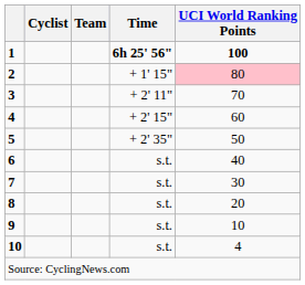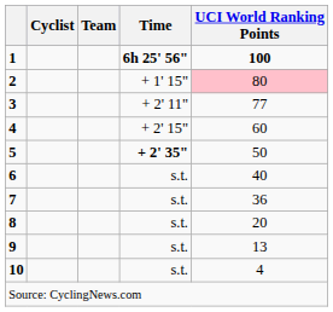3 | UCI World Ranking Points: 70 -> 77
5 | Time: normal -> bold
7 | UCI World Ranking Points: 30 -> 36
9 | UCI World Ranking Points: 10 -> 13
